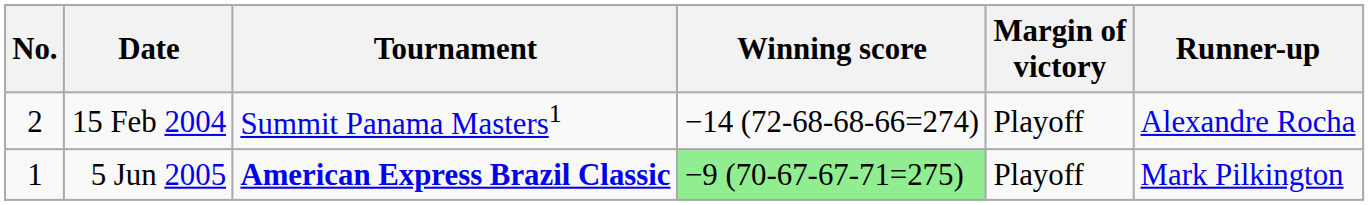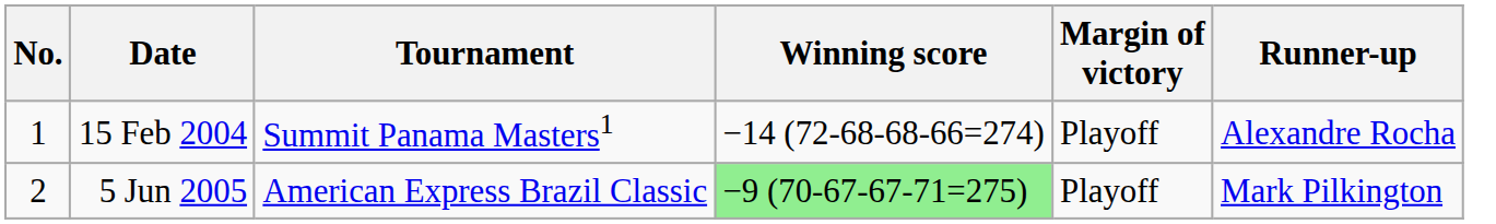15 Feb 2004 | No.: 2 -> 1
5 Jun 2005 | No.: 1 -> 2
5 Jun 2005 | Tournament: bold -> normal
